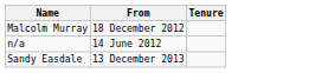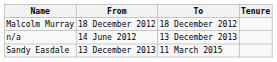+ column: To | 18 December 2012 | 13 December 2013 | 11 March 2015
